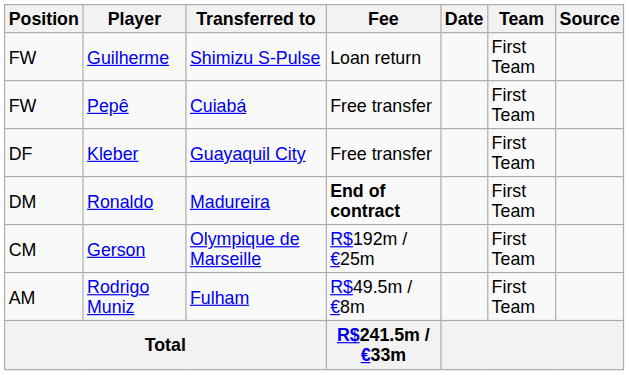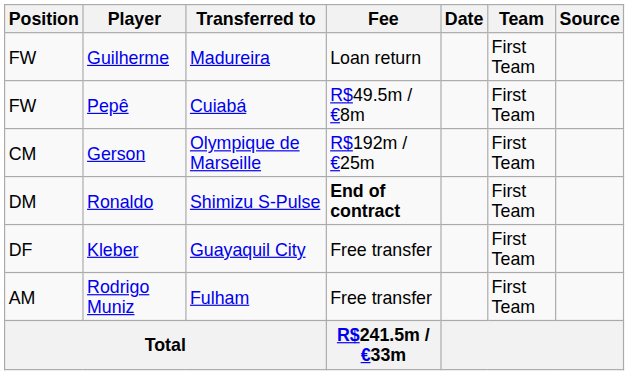Guilherme | Transferred to: Shimizu S-Pulse -> Madureira
Pepê | Fee: Free transfer -> R$49.5m / €8m
rows swapped: Gerson <-> Kleber
Ronaldo | Transferred to: Madureira -> Shimizu S-Pulse
Rodrigo Muniz | Fee: R$49.5m / €8m -> Free transfer
